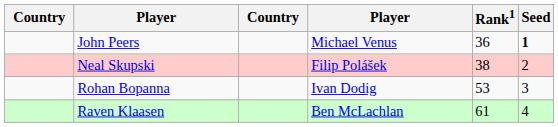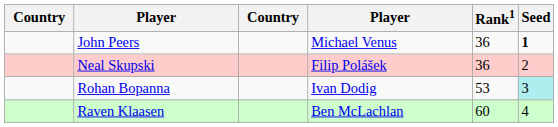Neal Skupski | Rank1: 38 -> 36
Rohan Bopanna | Seed: no background -> paleturquoise background
Raven Klaasen | Rank1: 61 -> 60
